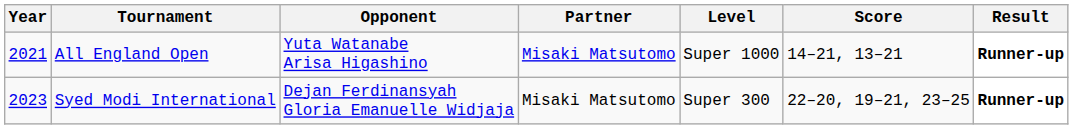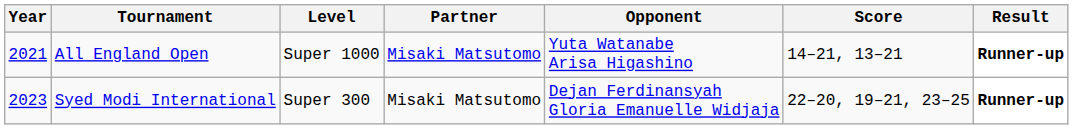columns swapped: Level <-> Opponent
